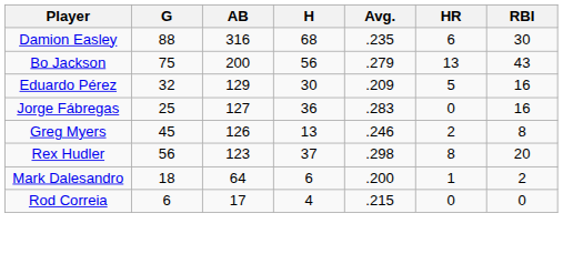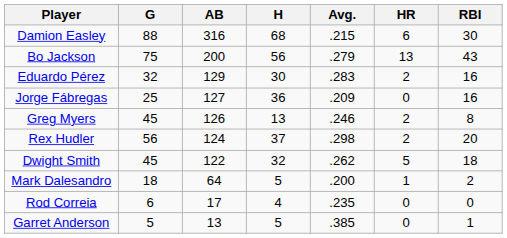Damion Easley | Avg.: .235 -> .215
Eduardo Pérez | Avg.: .209 -> .283
Eduardo Pérez | HR: 5 -> 2
Jorge Fábregas | Avg.: .283 -> .209
Rex Hudler | AB: 123 -> 124
Rex Hudler | HR: 8 -> 2
+ row: Dwight Smith | 45 | 122 | 32 | .262 | 5 | 18
Mark Dalesandro | H: 6 -> 5
Rod Correia | Avg.: .215 -> .235
+ row: Garret Anderson | 5 | 13 | 5 | .385 | 0 | 1
